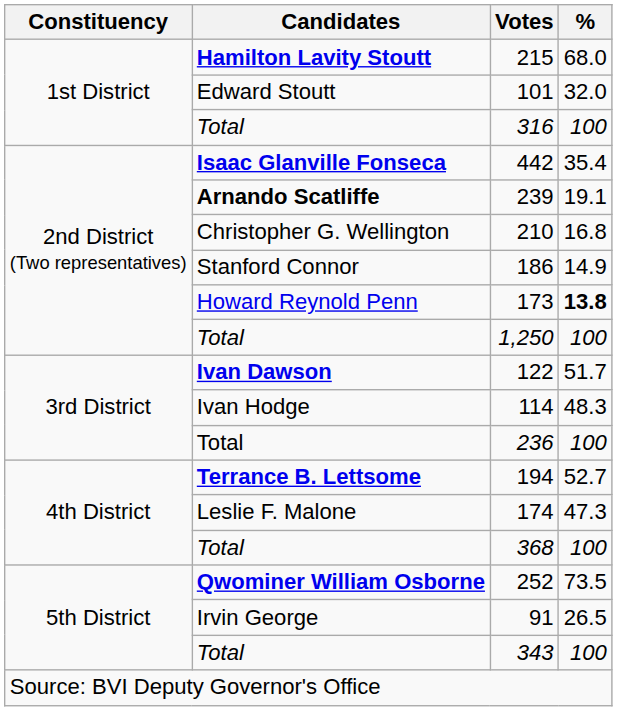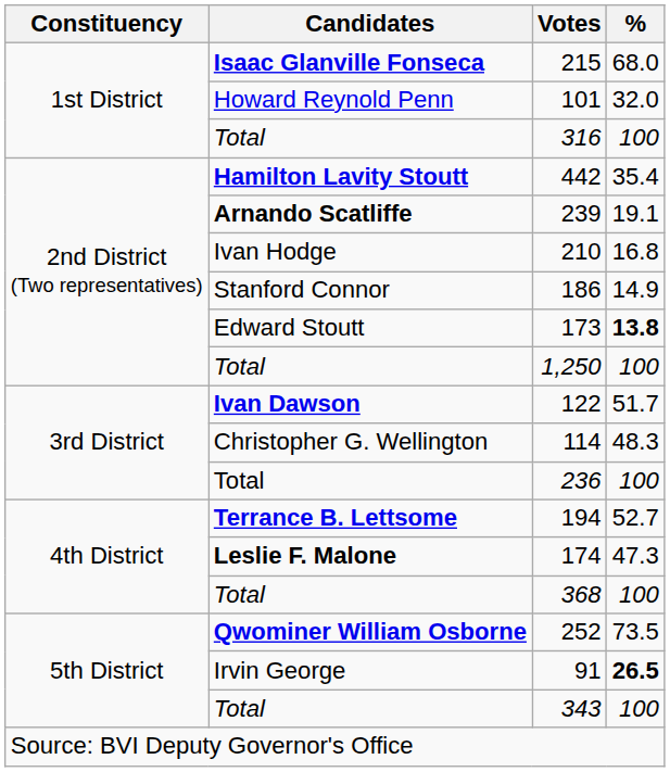215 | Candidates: Hamilton Lavity Stoutt -> Isaac Glanville Fonseca
101 | Candidates: Edward Stoutt -> Howard Reynold Penn
442 | Candidates: Isaac Glanville Fonseca -> Hamilton Lavity Stoutt
210 | Candidates: Christopher G. Wellington -> Ivan Hodge
173 | Candidates: Howard Reynold Penn -> Edward Stoutt
114 | Candidates: Ivan Hodge -> Christopher G. Wellington
174 | Candidates: normal -> bold
91 | %: normal -> bold
